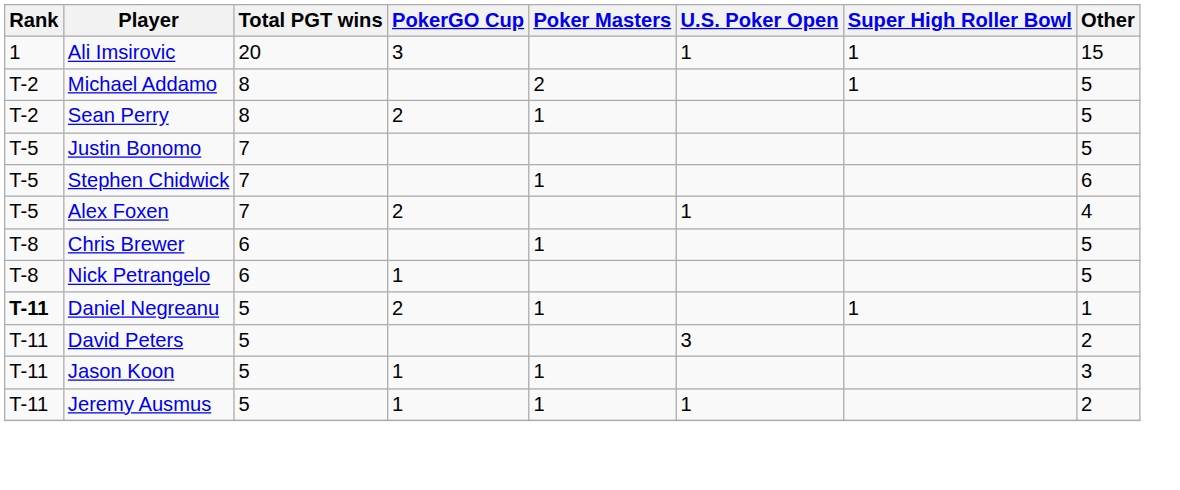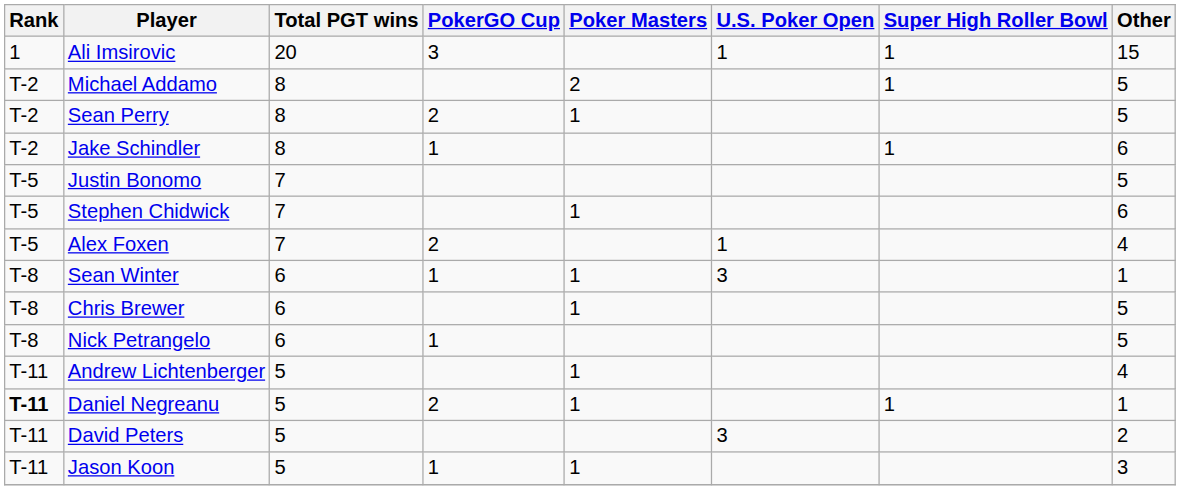+ row: T-2 | Jake Schindler | 8 | 1 | 1 | 6
+ row: T-8 | Sean Winter | 6 | 1 | 1 | 3 | 1
+ row: T-11 | Andrew Lichtenberger | 5 | 1 | 4
- row: T-11 | Jeremy Ausmus | 5 | 1 | 1 | 1 | 2
